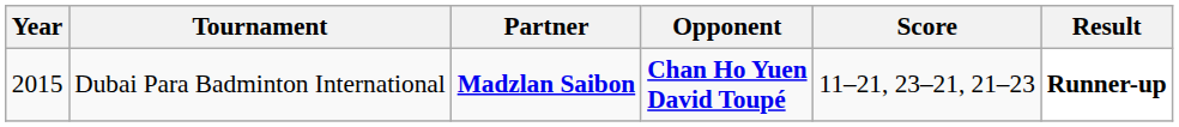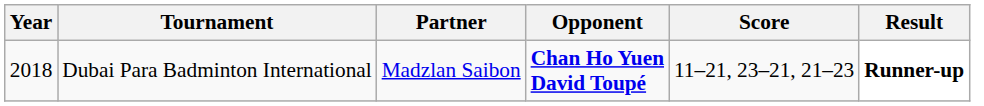Dubai Para Badminton International | Year: 2015 -> 2018
Dubai Para Badminton International | Partner: bold -> normal
